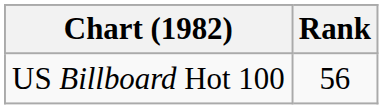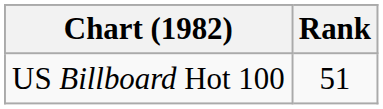US Billboard Hot 100 | Rank: 56 -> 51
